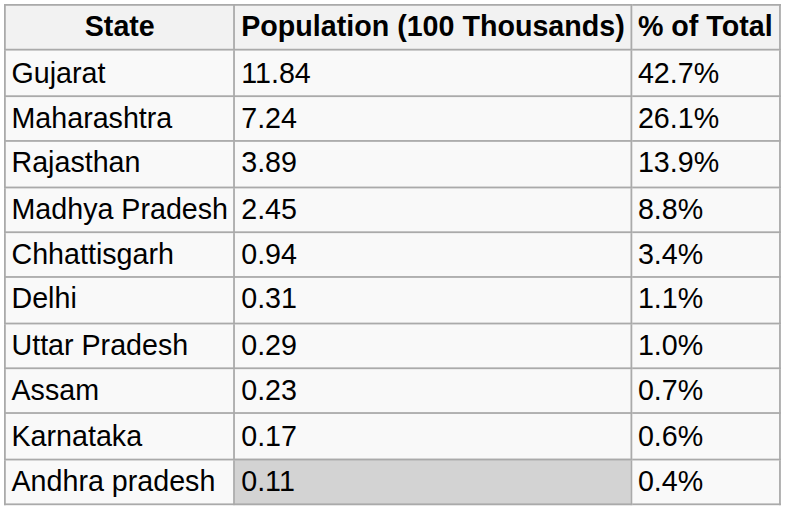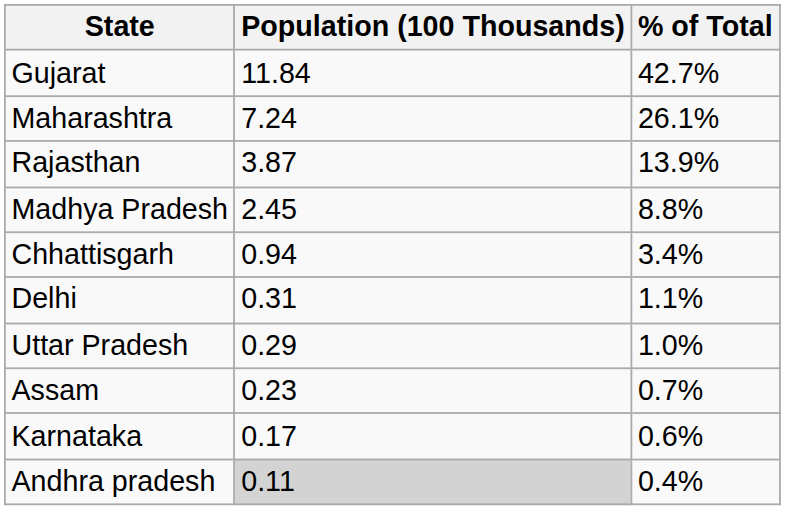Rajasthan | Population (100 Thousands): 3.89 -> 3.87
